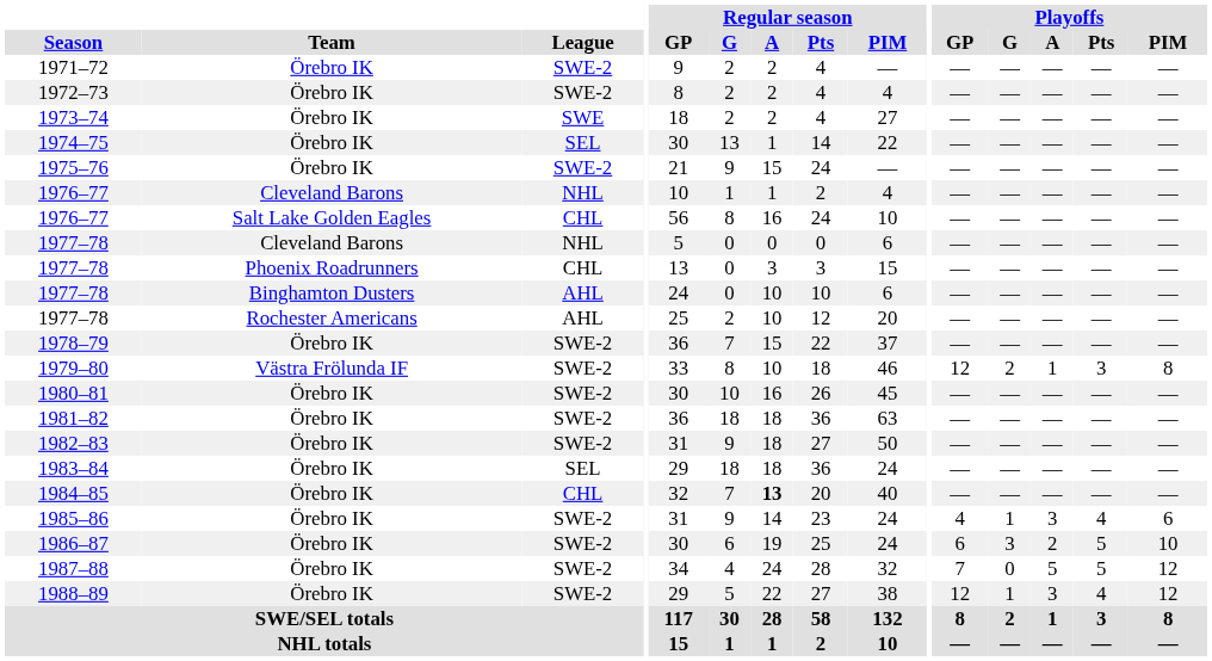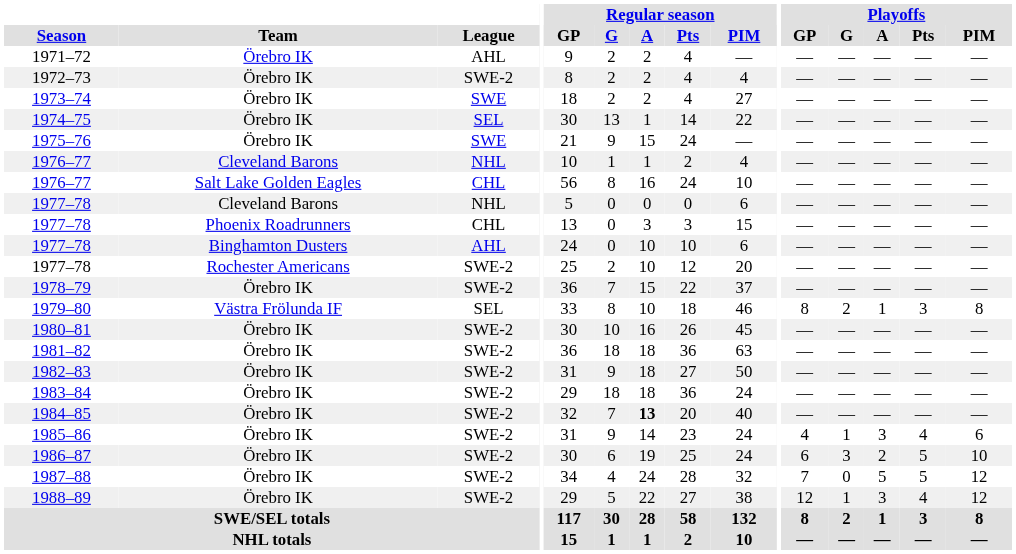1971–72 | League: SWE-2 -> AHL
1975–76 | League: SWE-2 -> SWE
1977–78 / Rochester Americans | League: AHL -> SWE-2
1979–80 | League: SWE-2 -> SEL
1979–80 | Playoffs / GP: 12 -> 8
1983–84 | League: SEL -> SWE-2
1984–85 | League: CHL -> SWE-2
